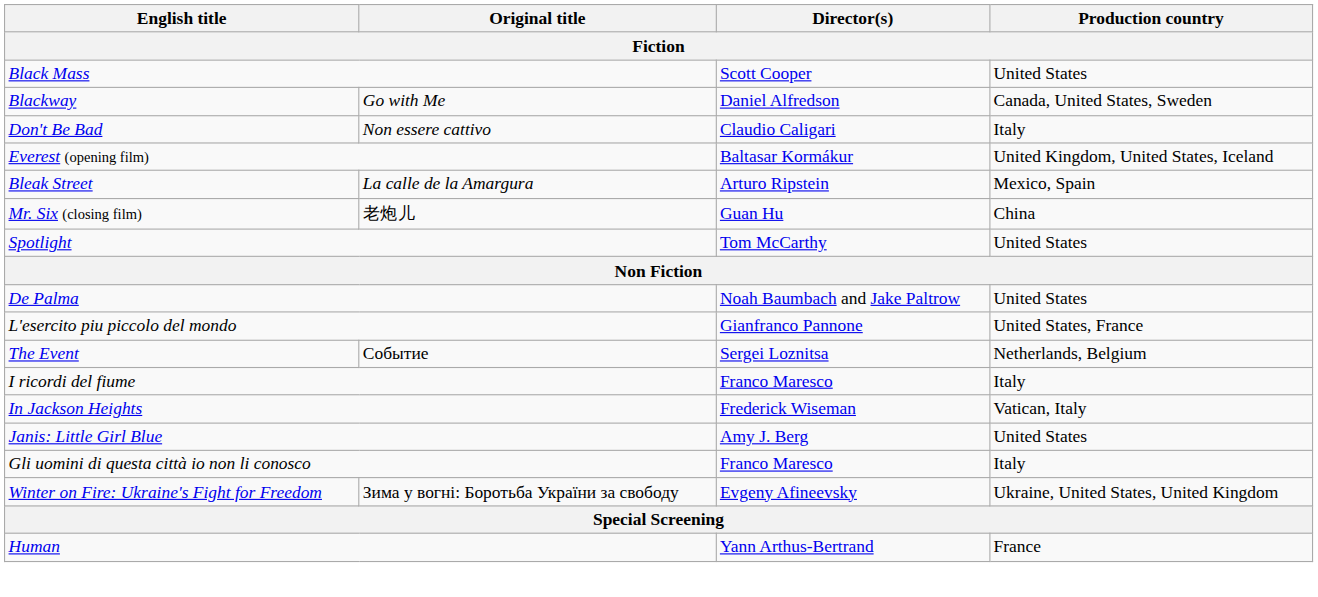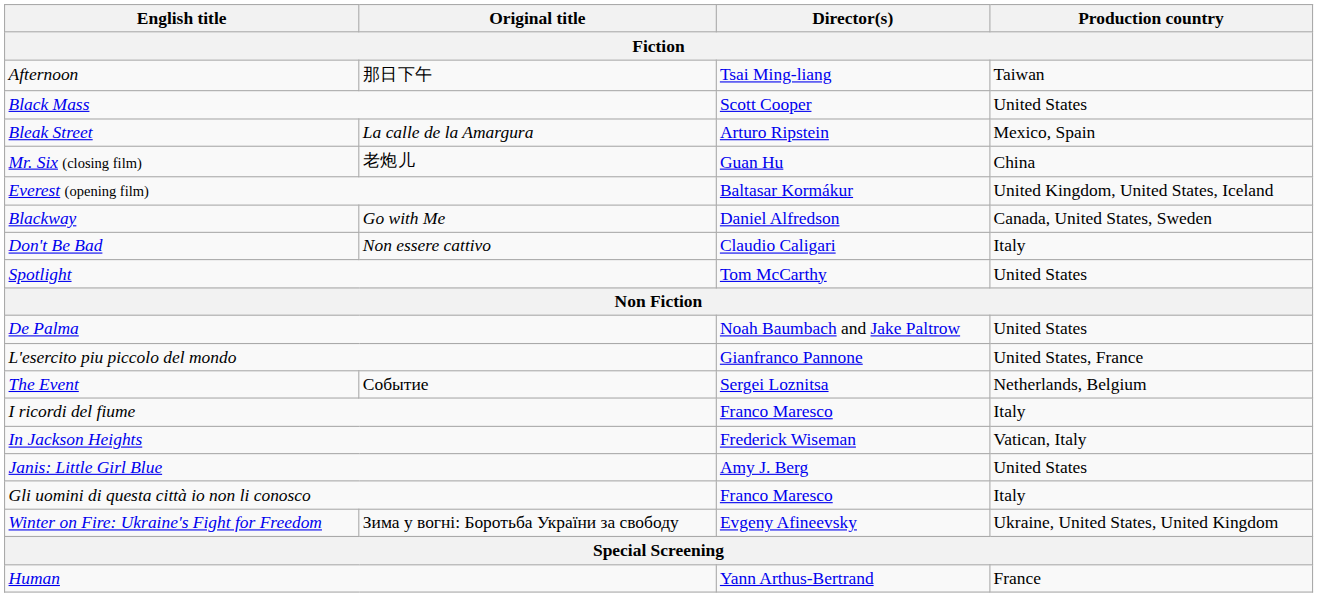+ row: Afternoon | 那日下午 | Tsai Ming-liang | Taiwan
rows swapped: Bleak Street <-> Blackway
rows swapped: Don't Be Bad <-> Mr. Six (closing film)
